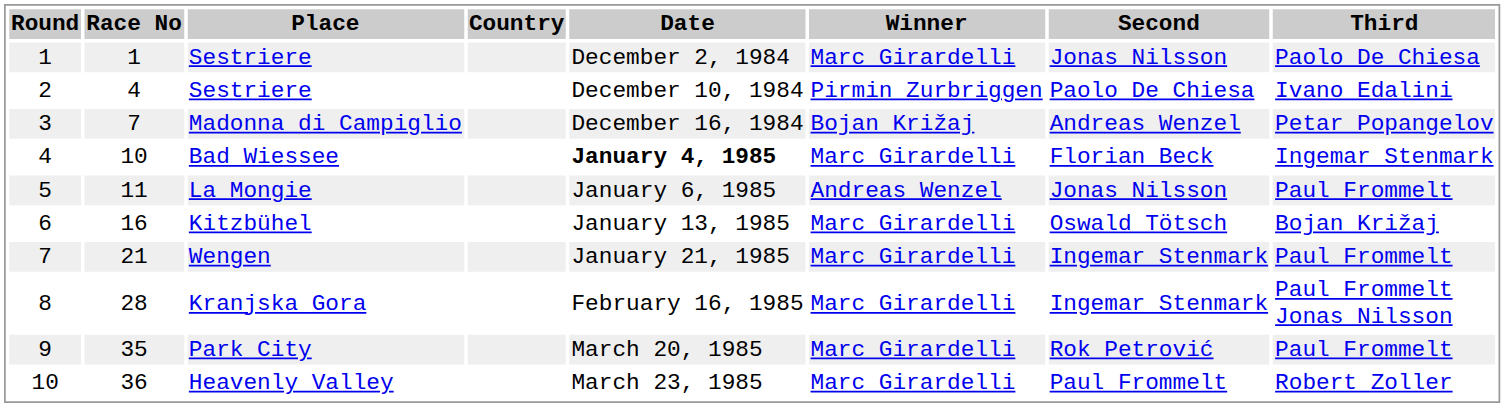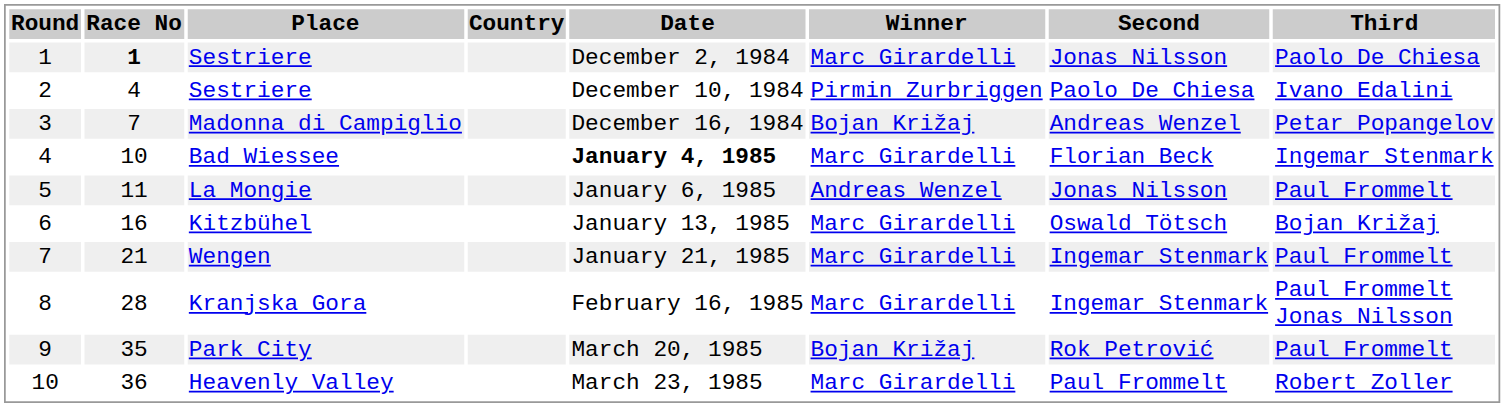1 / Sestriere | Race No: normal -> bold
Park City | Winner: Marc Girardelli -> Bojan Križaj
